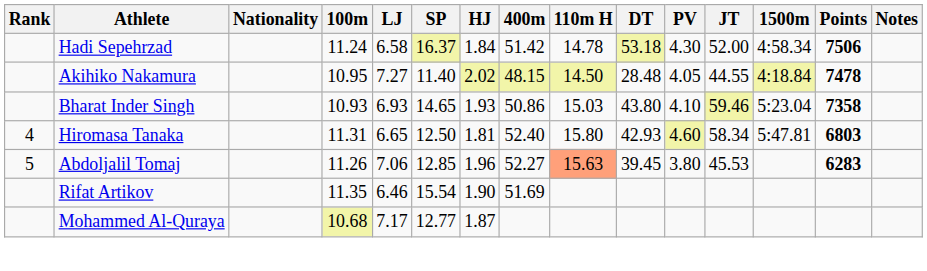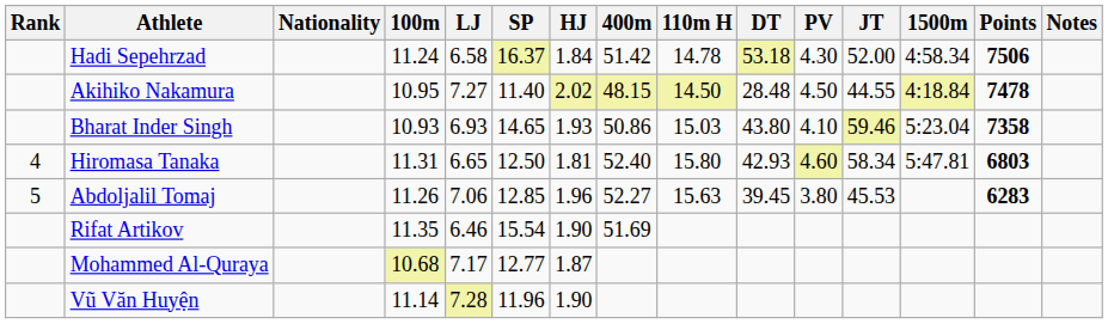Akihiko Nakamura | PV: 4.05 -> 4.50
Abdoljalil Tomaj | 110m H: lightsalmon background -> no background
+ row: Vũ Văn Huyện | 11.14 | 7.28 | 11.96 | 1.90
